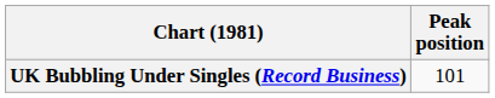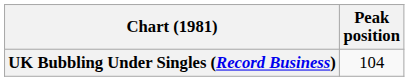UK Bubbling Under Singles (Record Business) | Peak position: 101 -> 104
